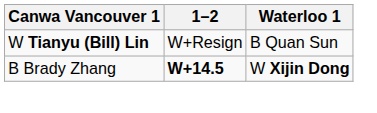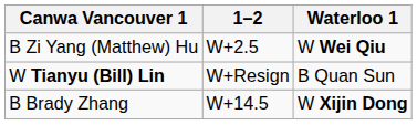+ row: B Zi Yang (Matthew) Hu | W+2.5 | W Wei Qiu
B Brady Zhang | 1–2: bold -> normal
